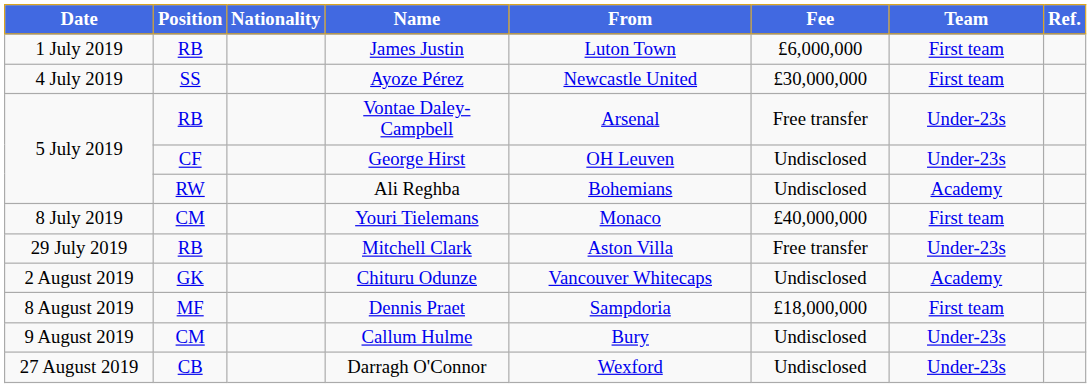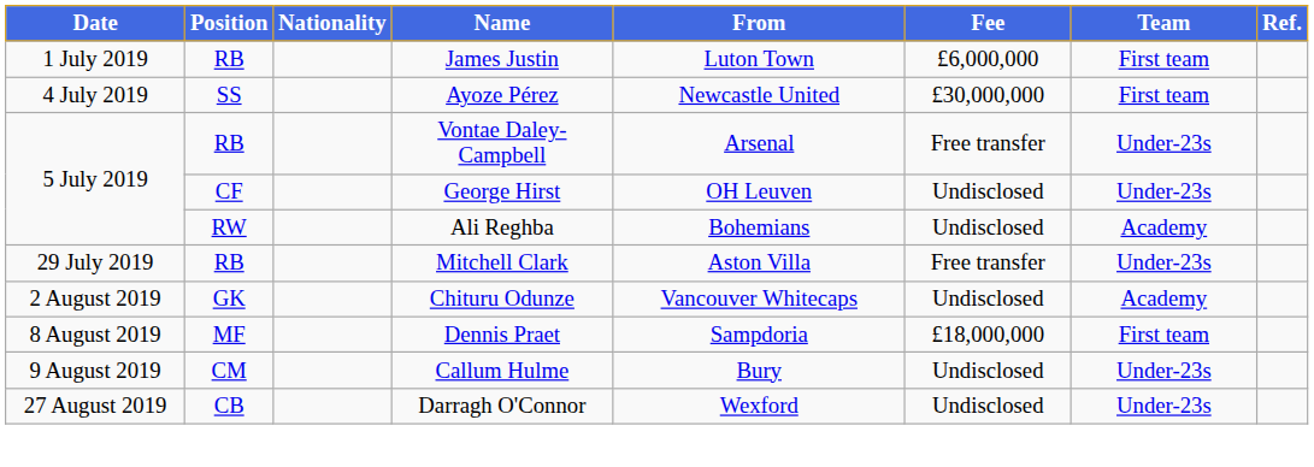- row: 8 July 2019 | CM | Youri Tielemans | Monaco | £40,000,000 | First team
